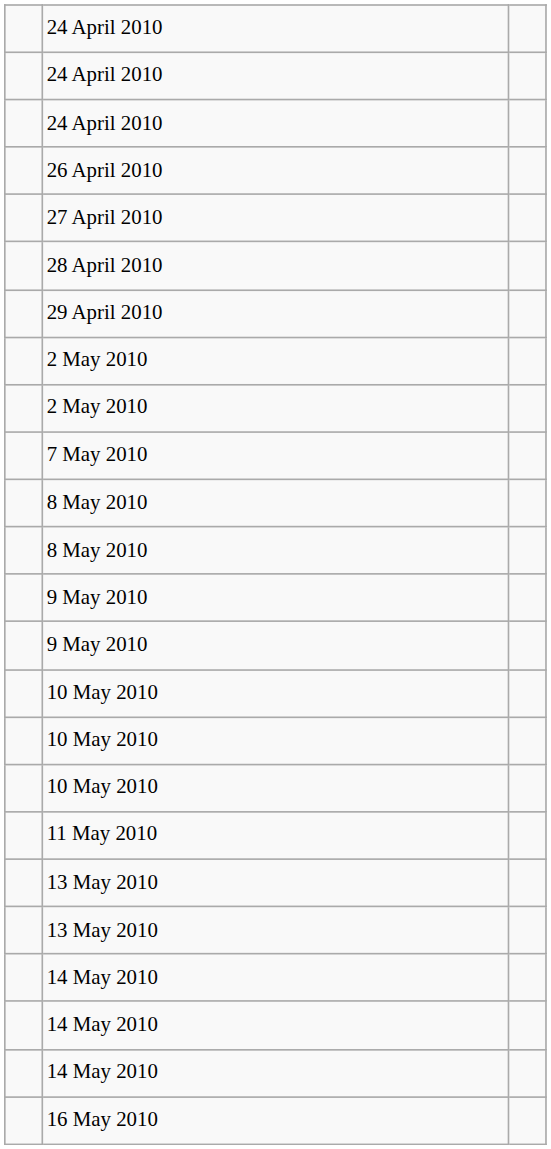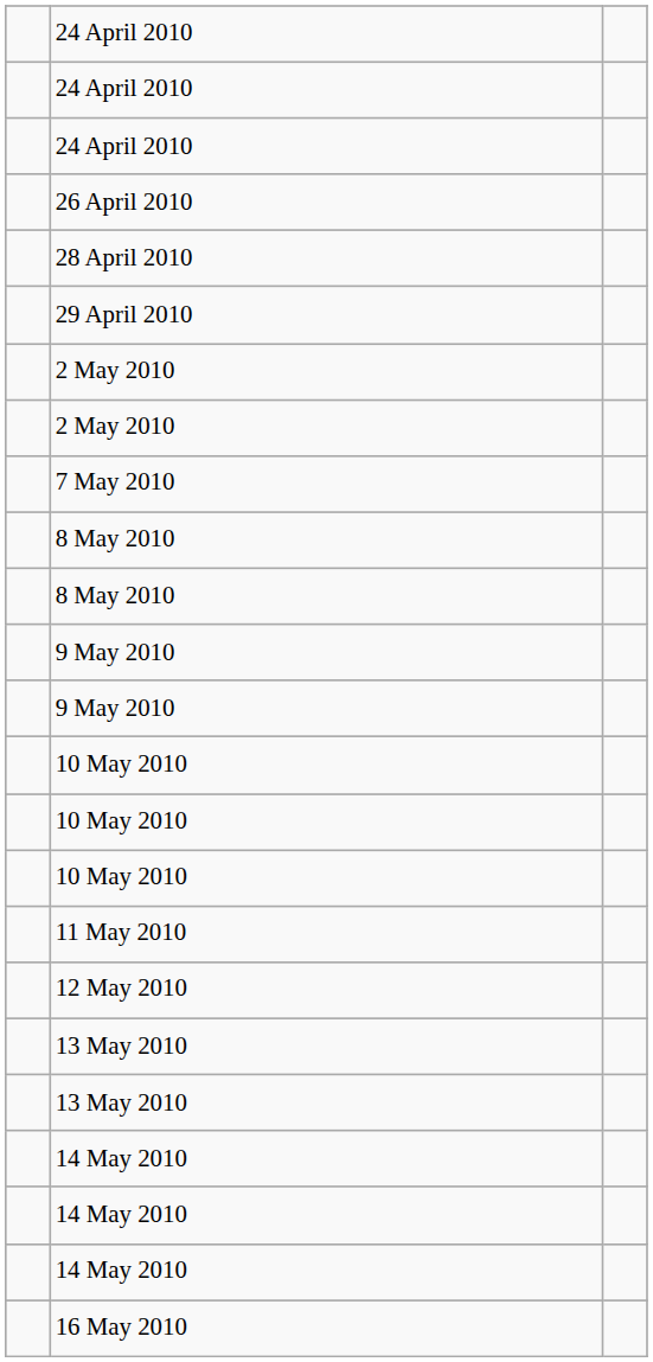- row: 27 April 2010
+ row: 12 May 2010
